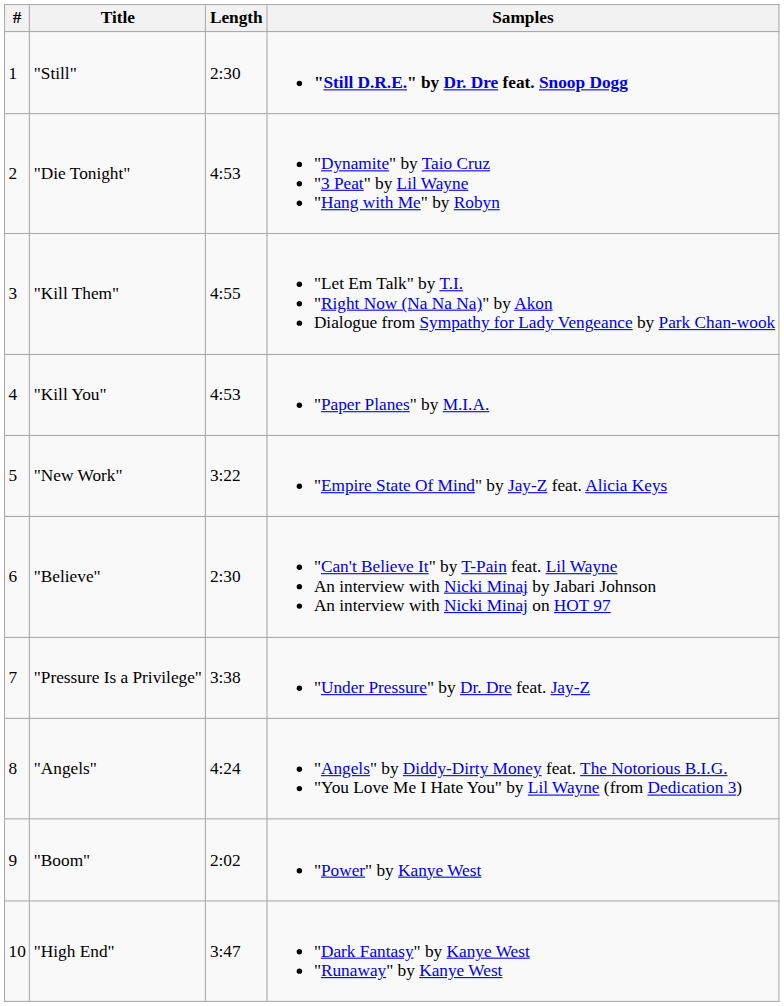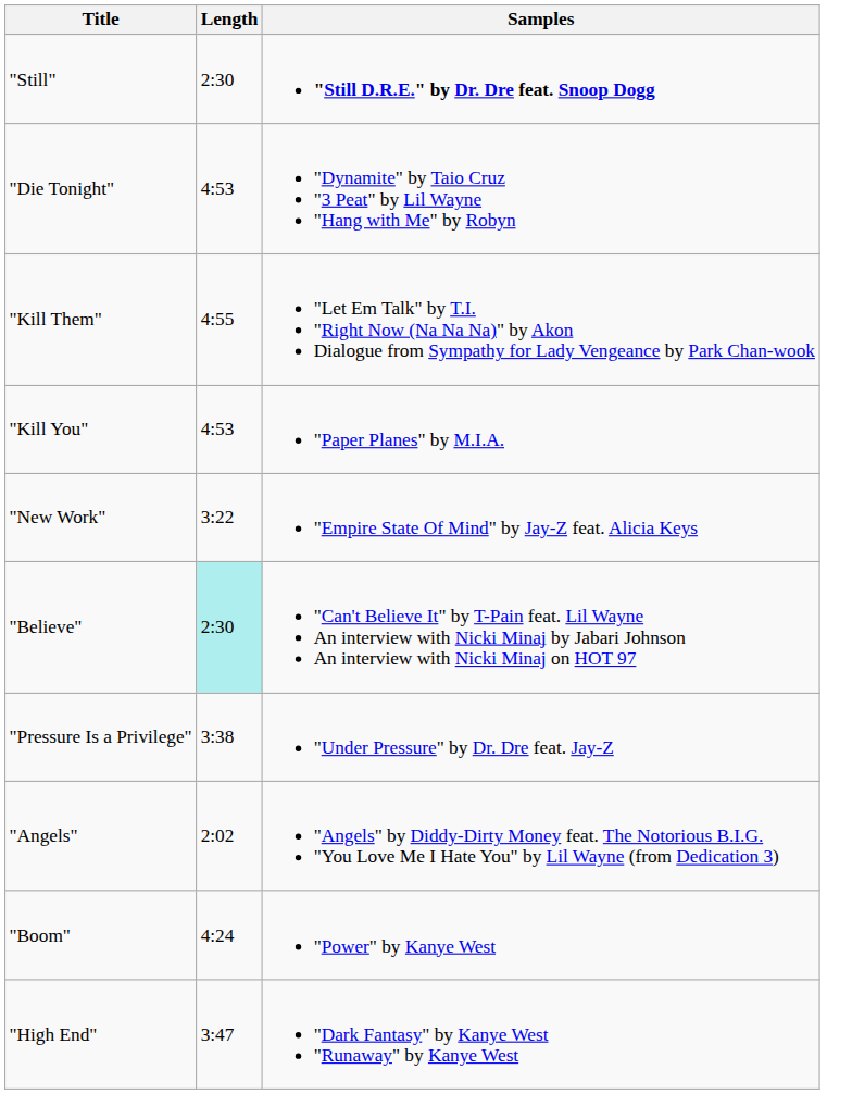- column: # | 1 | 2 | 3 | 4 | 5 | 6 | 7 | 8 | 9 | 10
"Believe" | Length: no background -> paleturquoise background
"Angels" | Length: 4:24 -> 2:02
"Boom" | Length: 2:02 -> 4:24
